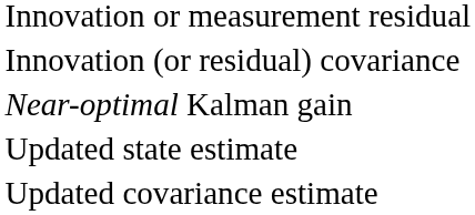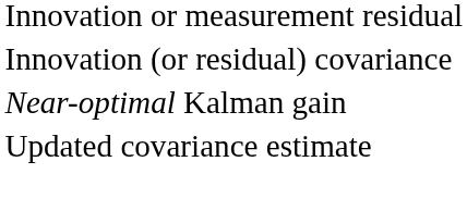- row: Updated state estimate
